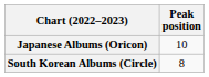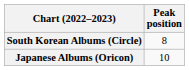rows swapped: Japanese Albums (Oricon) <-> South Korean Albums (Circle)
